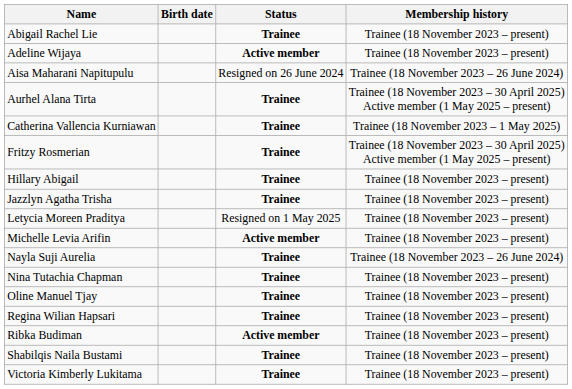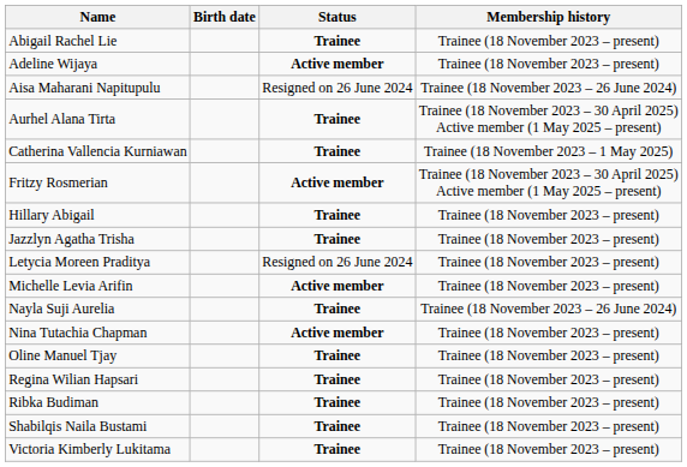Fritzy Rosmerian | Status: Trainee -> Active member
Letycia Moreen Praditya | Status: Resigned on 1 May 2025 -> Resigned on 26 June 2024
Nina Tutachia Chapman | Status: Trainee -> Active member
Ribka Budiman | Status: Active member -> Trainee
